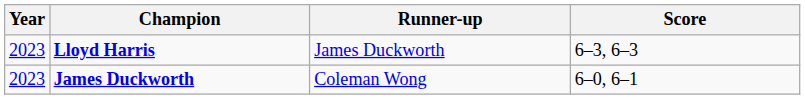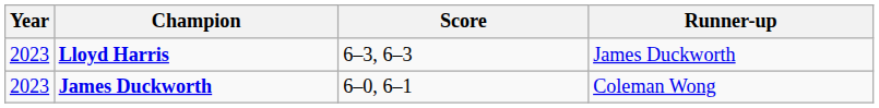columns swapped: Runner-up <-> Score
